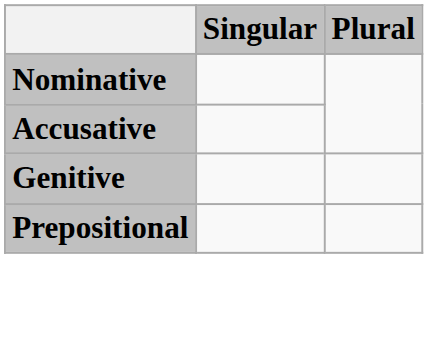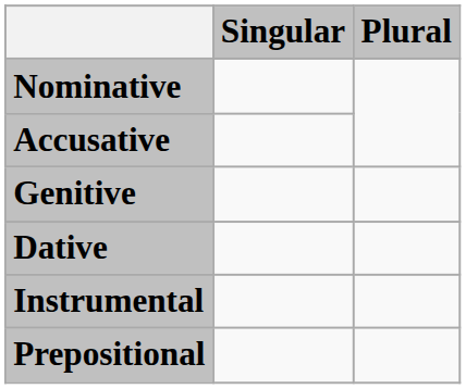+ row: Dative
+ row: Instrumental
